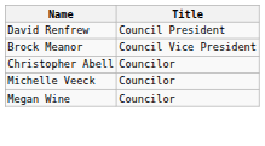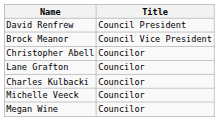+ row: Lane Grafton | Councilor
+ row: Charles Kulbacki | Councilor
